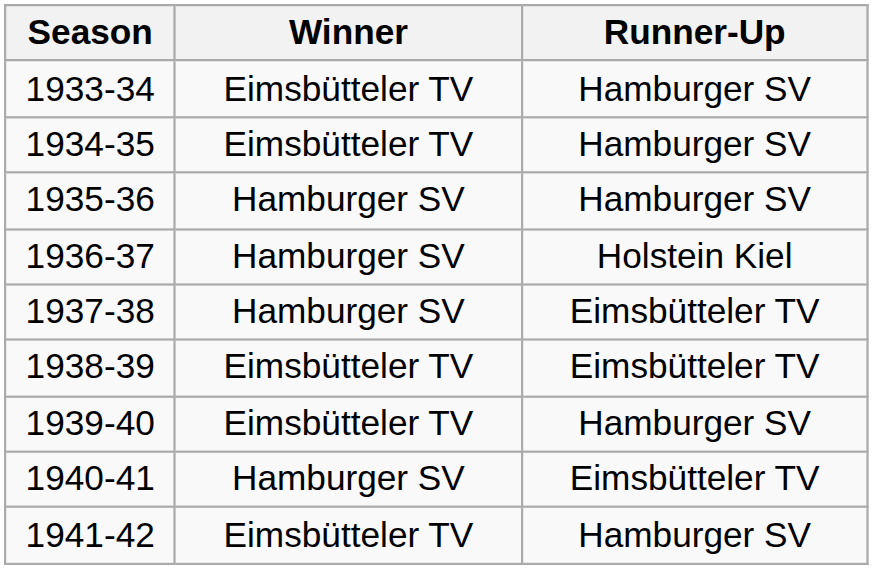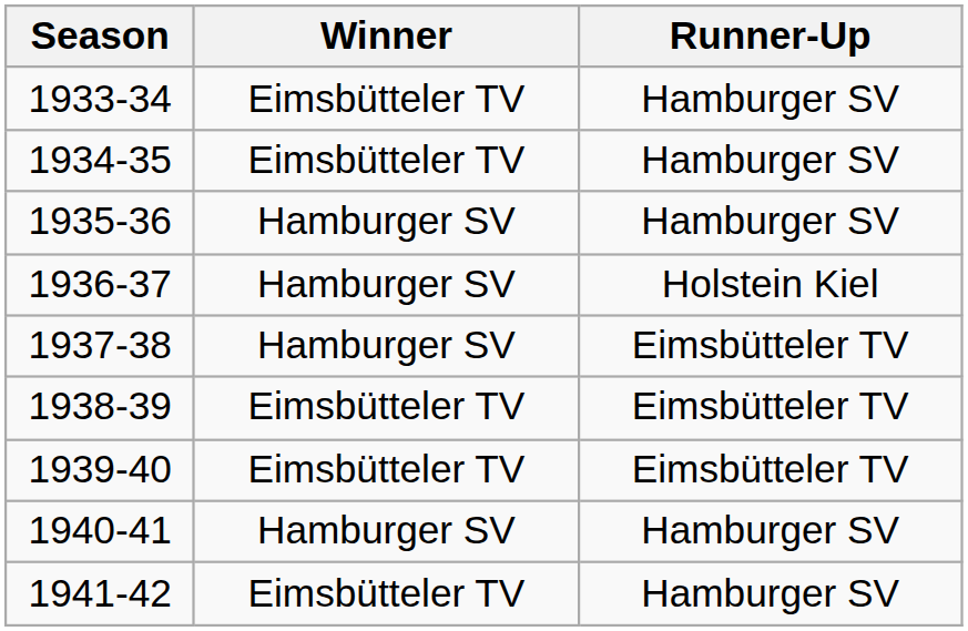1939-40 | Runner-Up: Hamburger SV -> Eimsbütteler TV
1940-41 | Runner-Up: Eimsbütteler TV -> Hamburger SV
